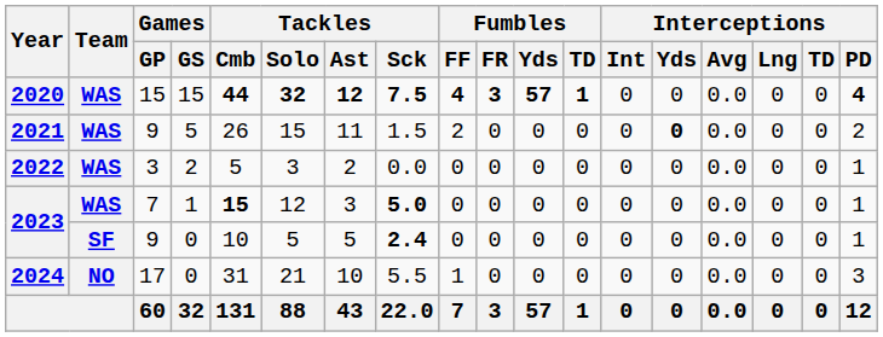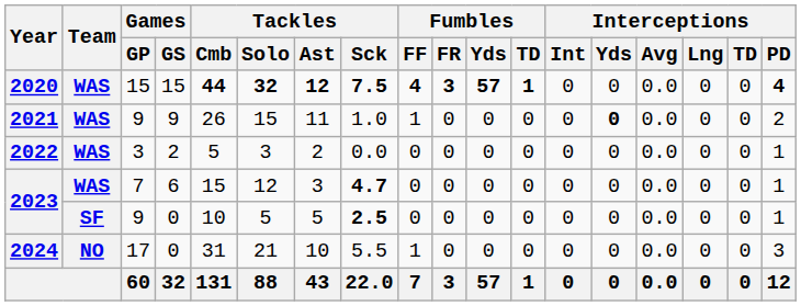2021 | Games / GS: 5 -> 9
2021 | Tackles / Sck: 1.5 -> 1.0
2021 | Fumbles / FF: 2 -> 1
2023 / 7 | Games / GS: 1 -> 6
2023 / 7 | Tackles / Cmb: bold -> normal
2023 / 7 | Tackles / Sck: 5.0 -> 4.7
2023 / 9 | Tackles / Sck: 2.4 -> 2.5
